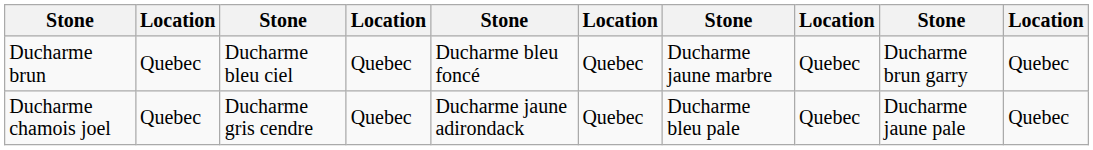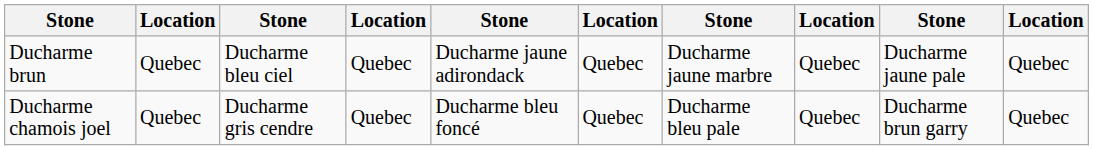Ducharme brun | column 5: Ducharme bleu foncé -> Ducharme jaune adirondack
Ducharme brun | column 9: Ducharme brun garry -> Ducharme jaune pale
Ducharme chamois joel | column 5: Ducharme jaune adirondack -> Ducharme bleu foncé
Ducharme chamois joel | column 9: Ducharme jaune pale -> Ducharme brun garry
